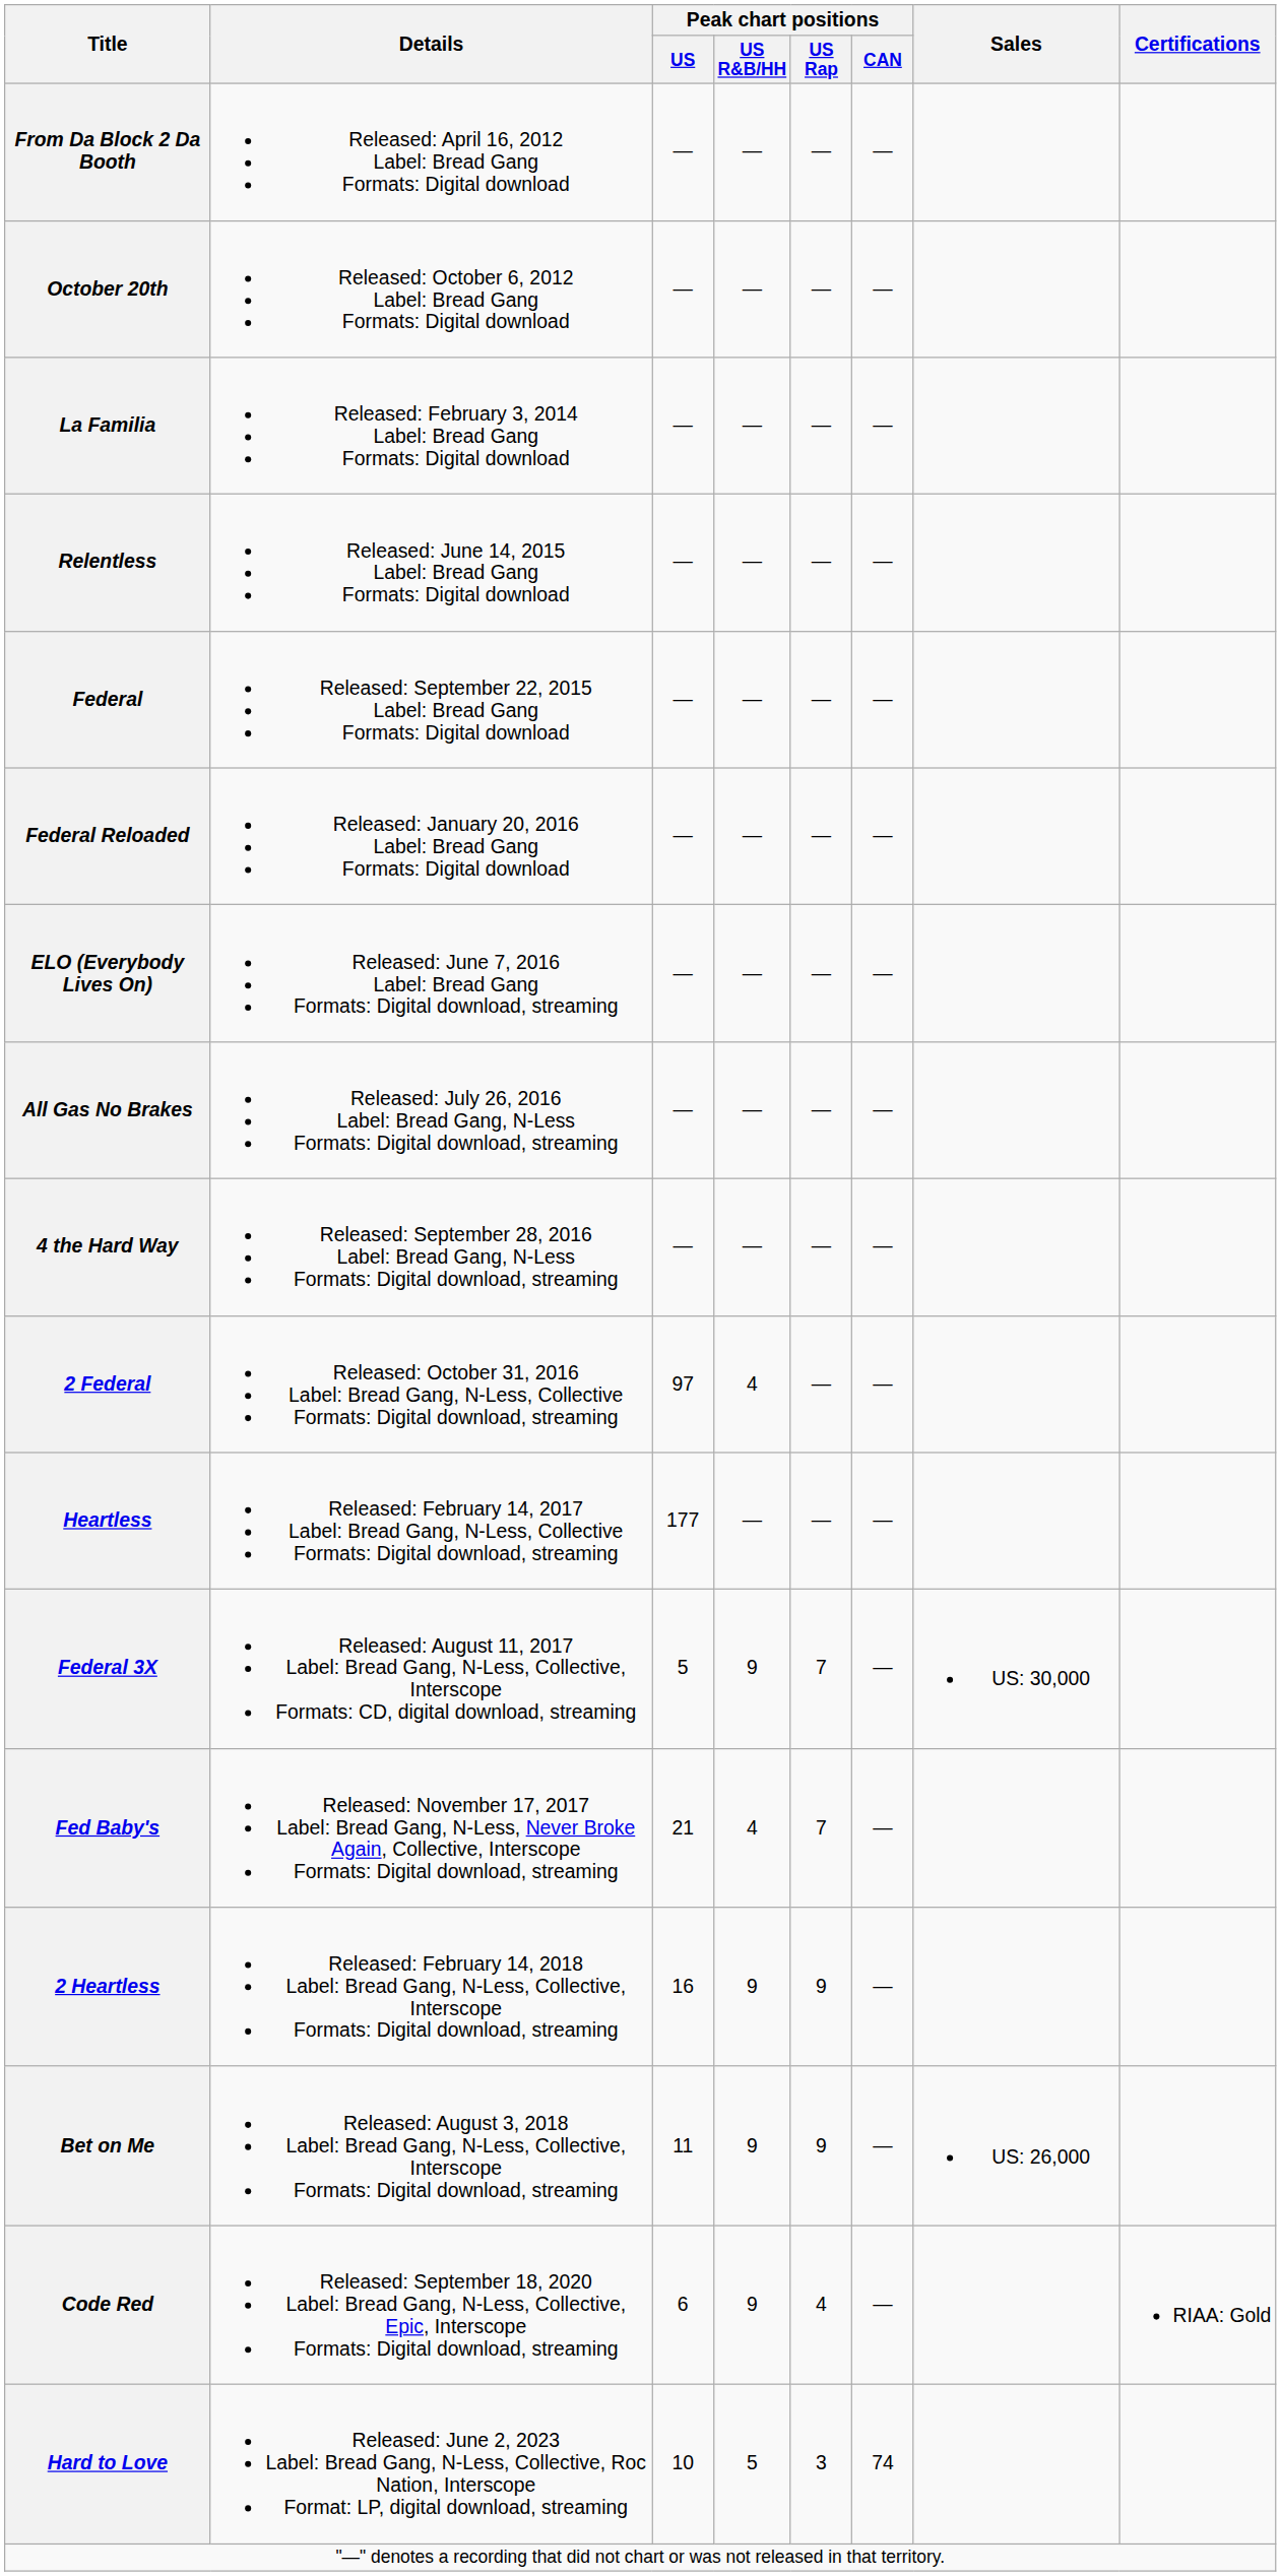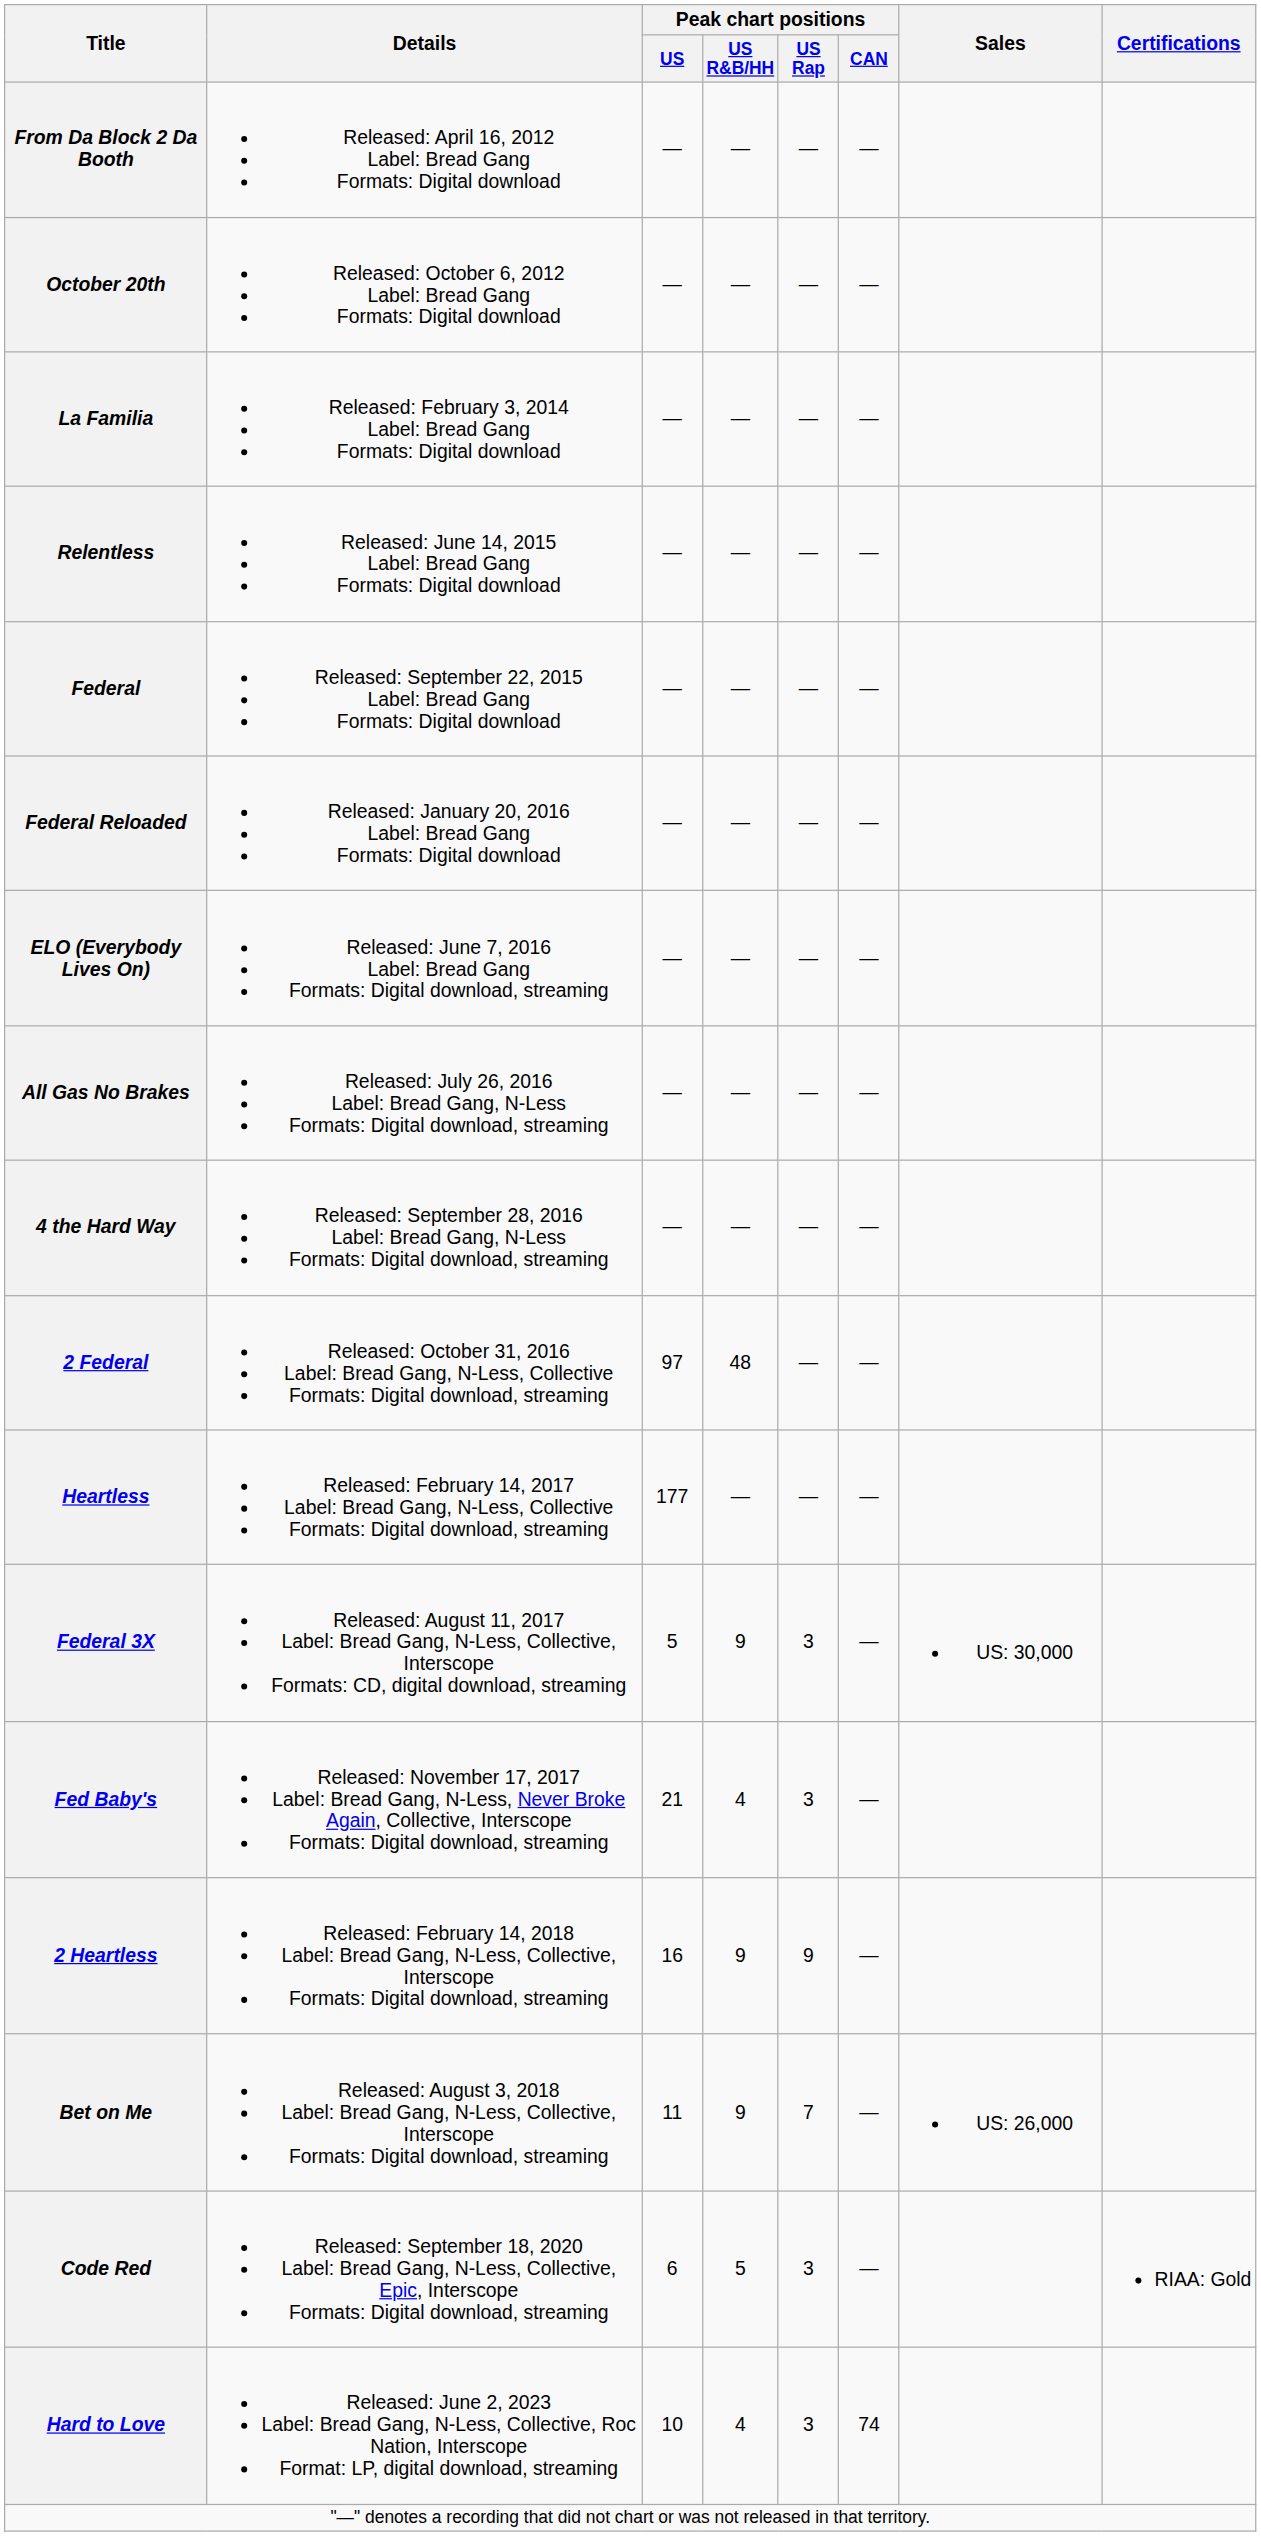2 Federal | Peak chart positions / US R&B/HH: 4 -> 48
Federal 3X | Peak chart positions / US Rap: 7 -> 3
Fed Baby's | Peak chart positions / US Rap: 7 -> 3
Bet on Me | Peak chart positions / US Rap: 9 -> 7
Code Red | Peak chart positions / US R&B/HH: 9 -> 5
Code Red | Peak chart positions / US Rap: 4 -> 3
Hard to Love | Peak chart positions / US R&B/HH: 5 -> 4
